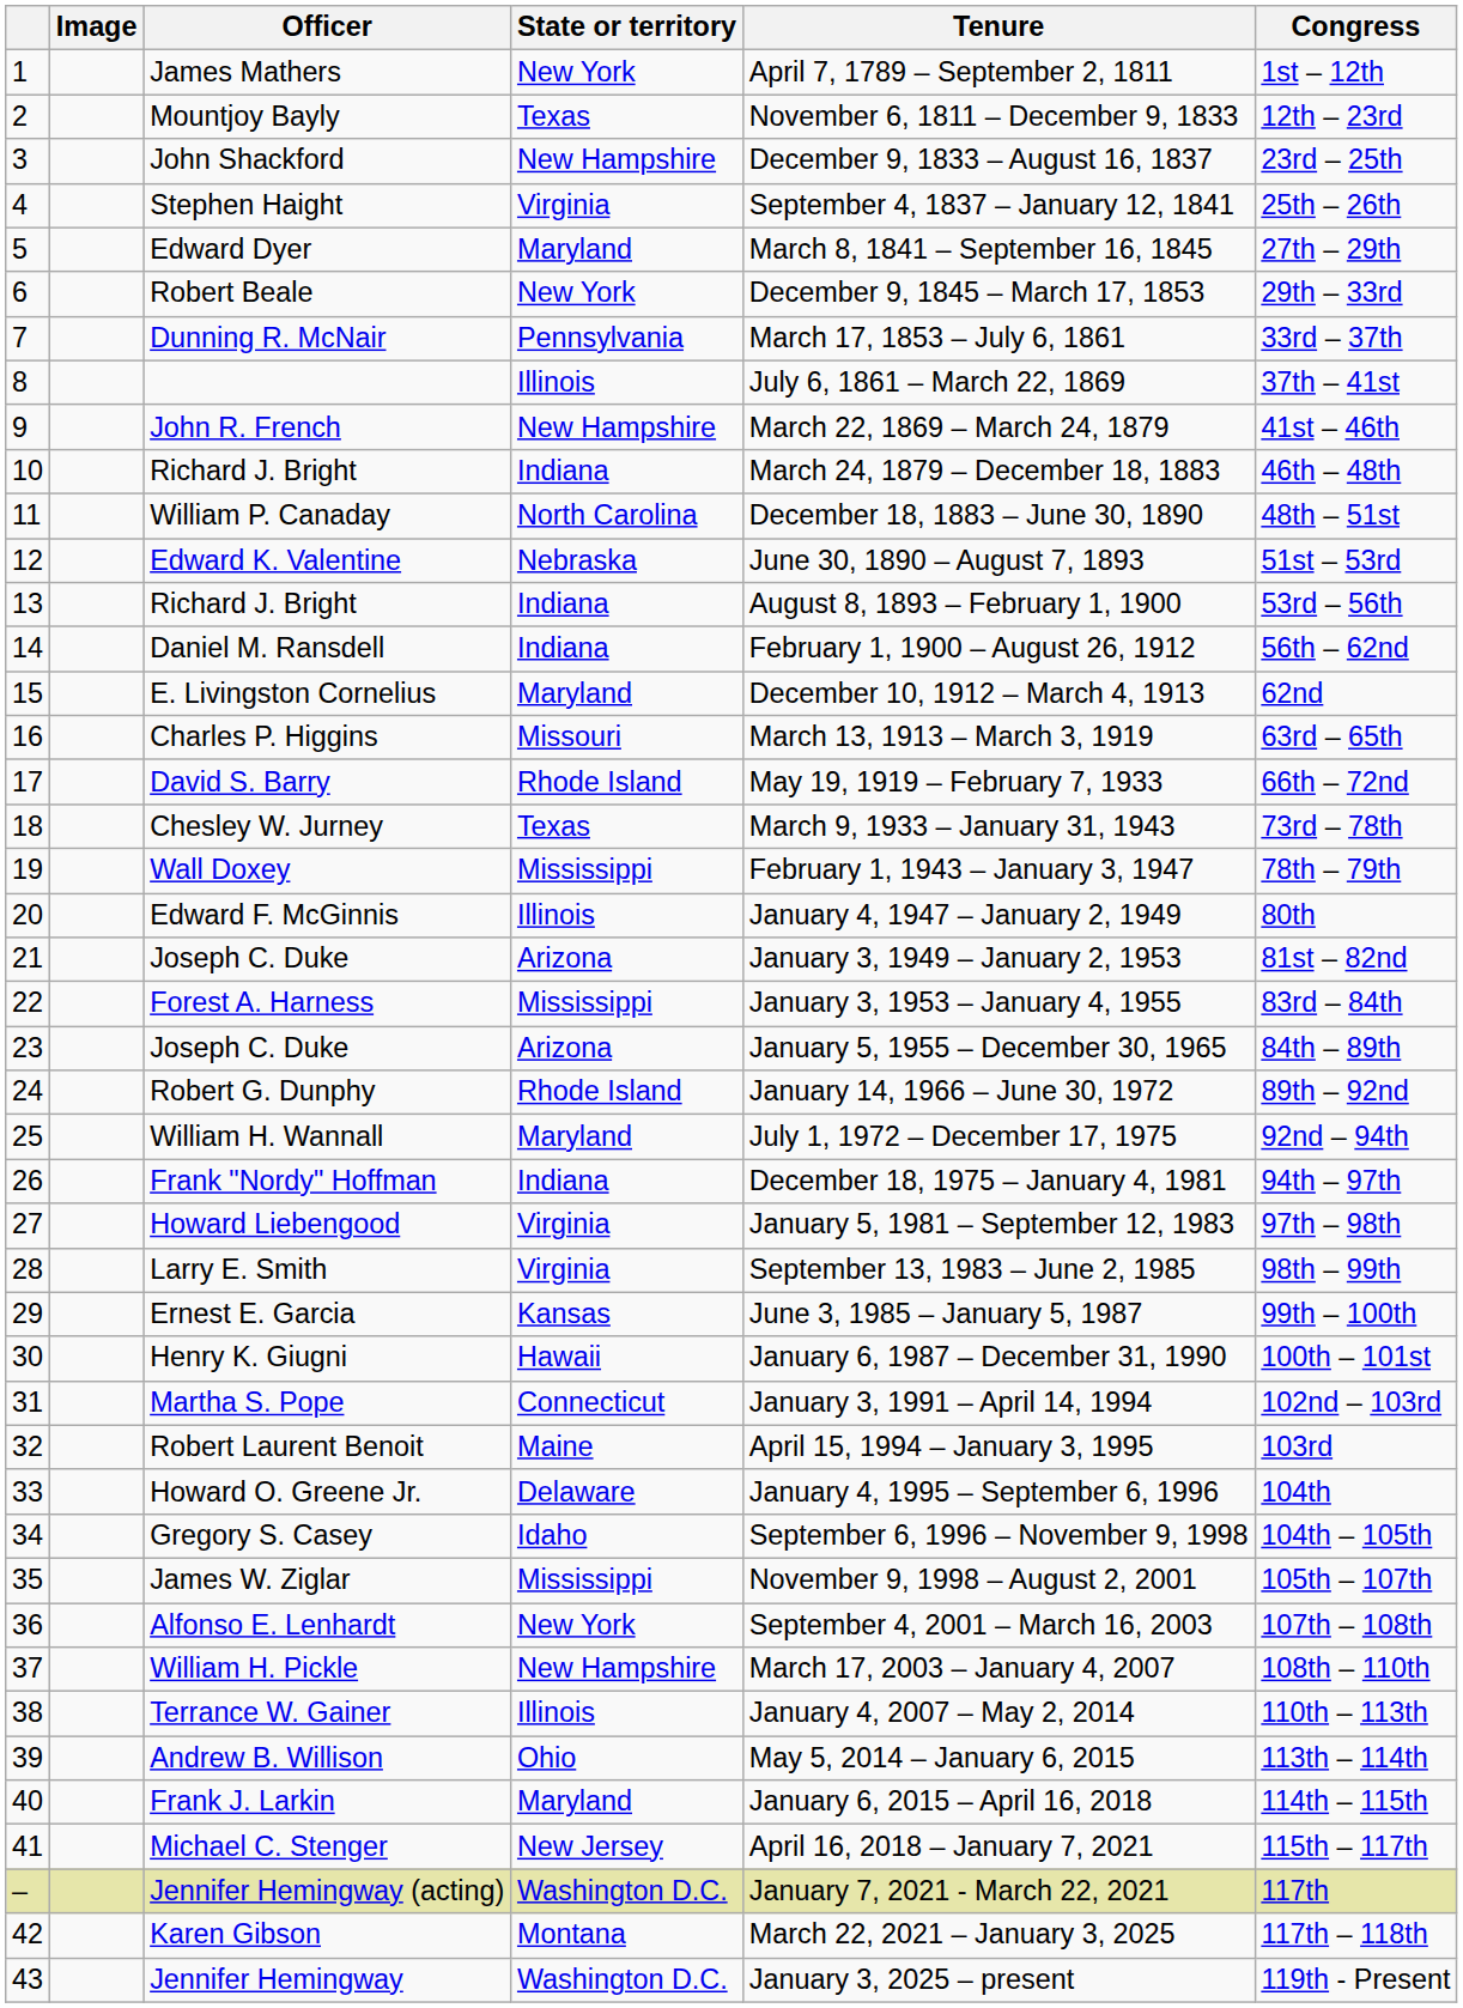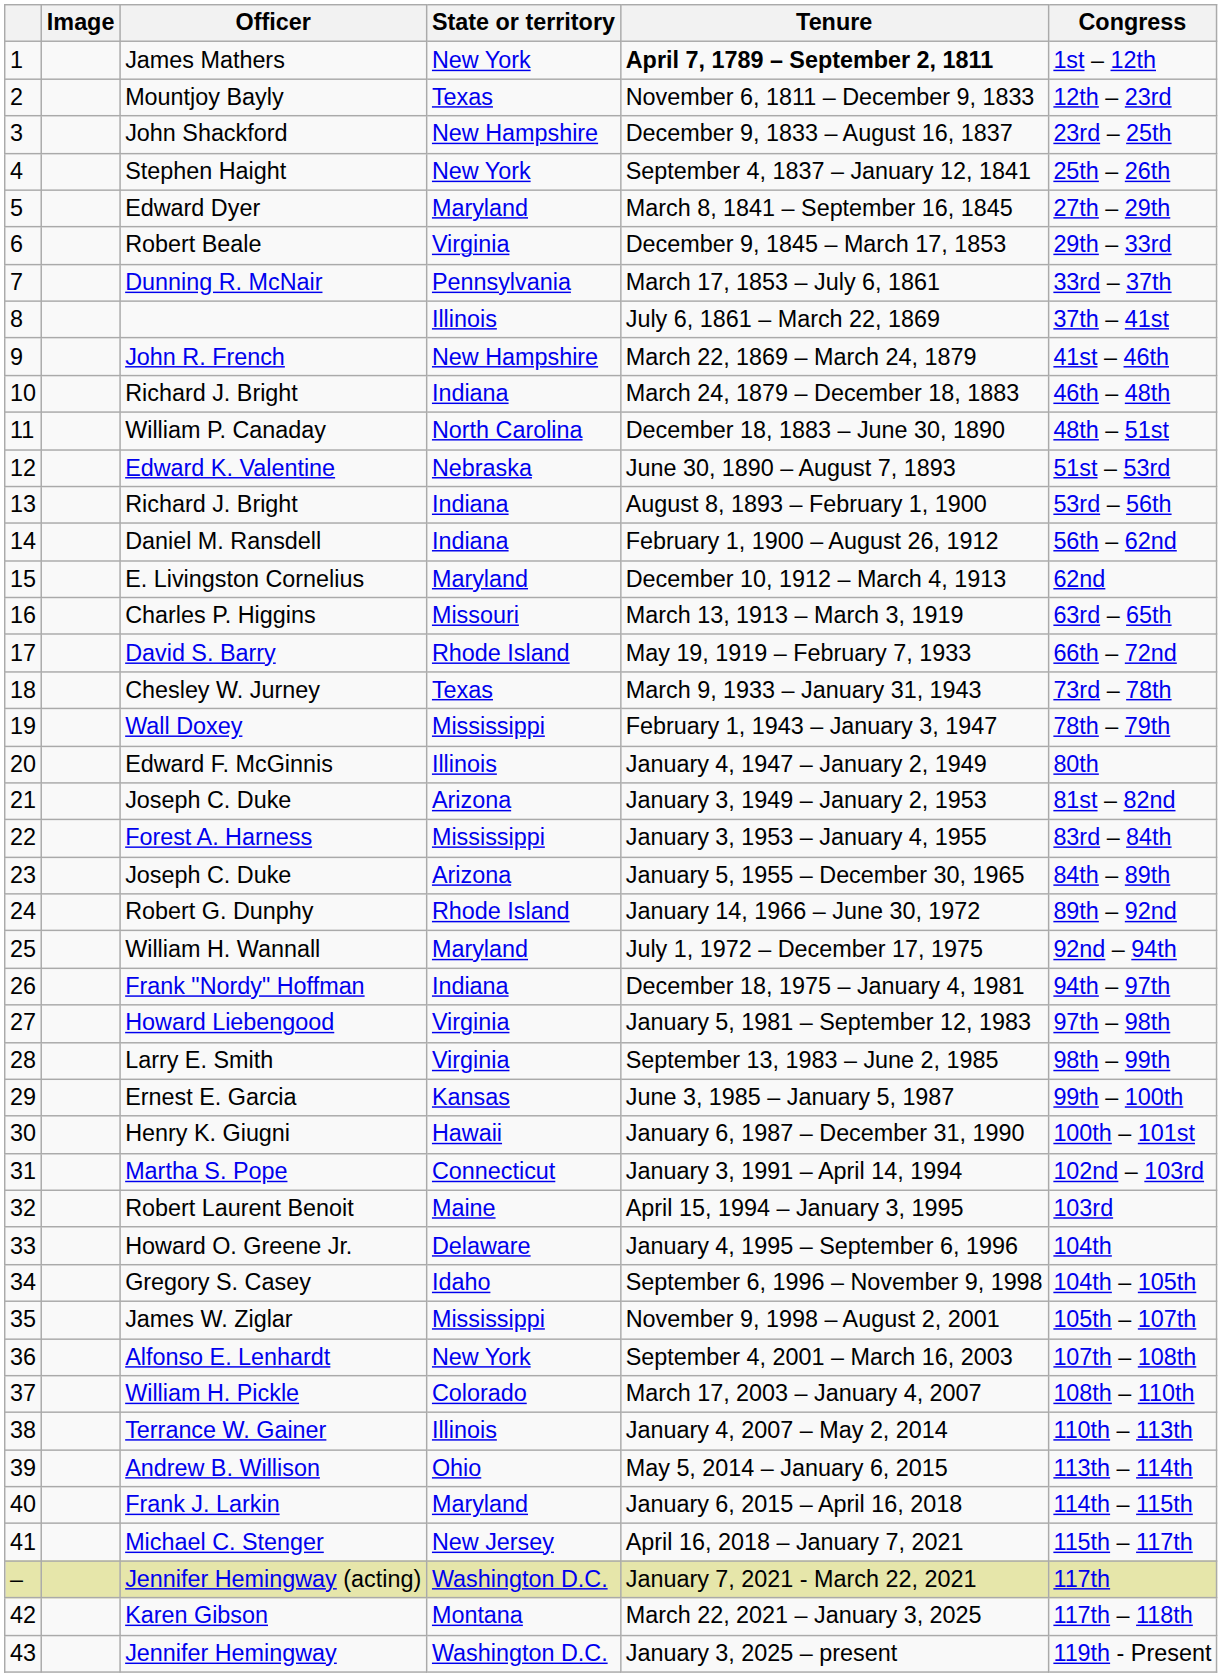James Mathers | Tenure: normal -> bold
Stephen Haight | State or territory: Virginia -> New York
Robert Beale | State or territory: New York -> Virginia
William H. Pickle | State or territory: New Hampshire -> Colorado
